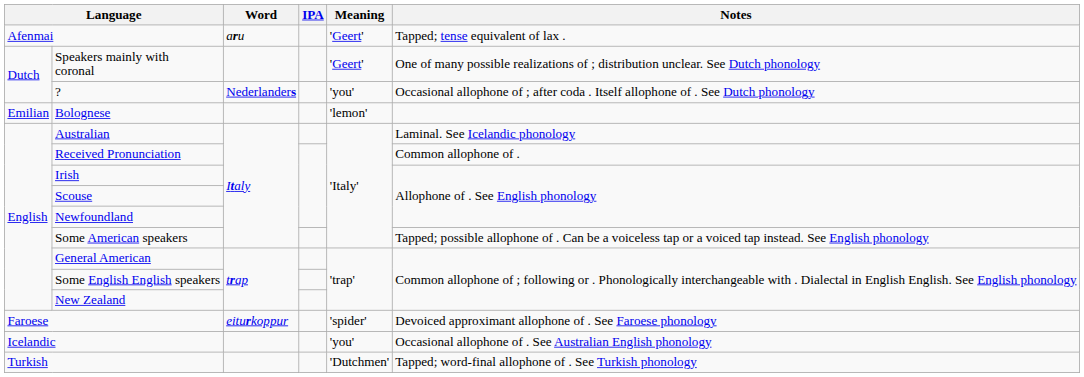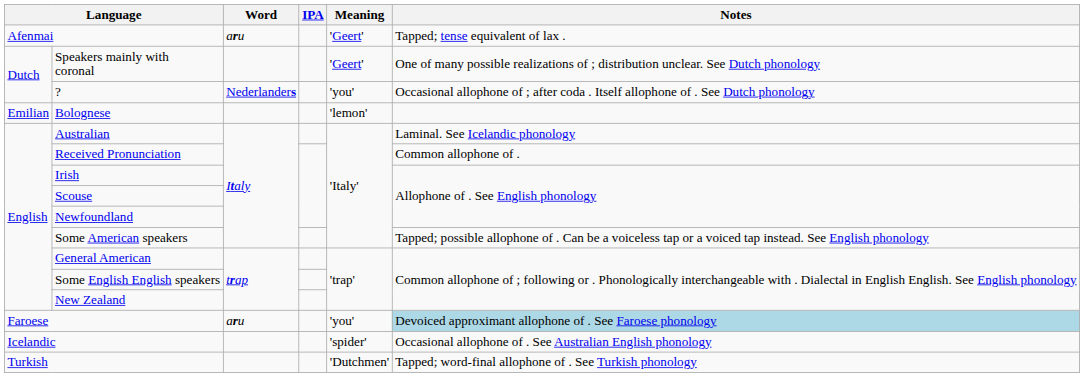Faroese | Word: eiturkoppur -> aru
Faroese | Meaning: 'spider' -> 'you'
Faroese | Notes: no background -> lightblue background
Icelandic | Meaning: 'you' -> 'spider'
